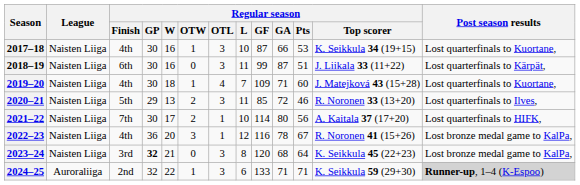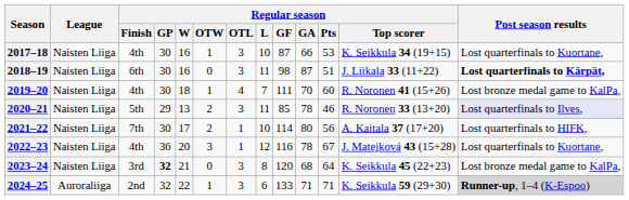2018–19 | Regular season / GF: 99 -> 98
2018–19 | Post season results: normal -> bold
2019–20 | Regular season / GF: 109 -> 111
2019–20 | Regular season / GA: 71 -> 70
2019–20 | Regular season / Top scorer: J. Matejková 43 (15+28) -> R. Noronen 41 (15+26)
2019–20 | Post season results: Lost quarterfinals to Kuortane, -> Lost bronze medal game to KalPa,
2020–21 | Regular season / GA: 72 -> 78
2020–21 | Post season results: no background -> lavender background
2022–23 | Regular season / Top scorer: R. Noronen 41 (15+26) -> J. Matejková 43 (15+28)
2022–23 | Post season results: Lost bronze medal game to KalPa, -> Lost quarterfinals to Kuortane,
